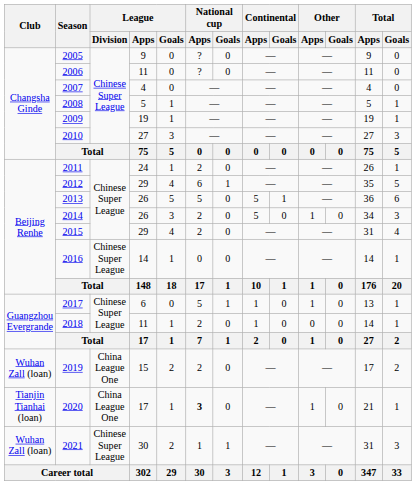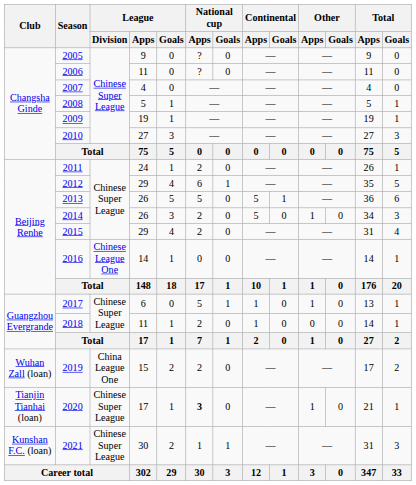2016 | League / Division: Chinese Super League -> Chinese League One
2020 | League / Division: China League One -> Chinese Super League
2021 | Club: Wuhan Zall (loan) -> Kunshan F.C. (loan)
